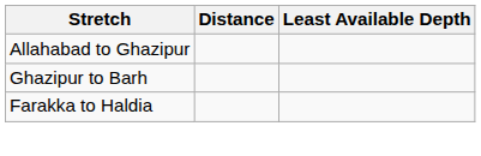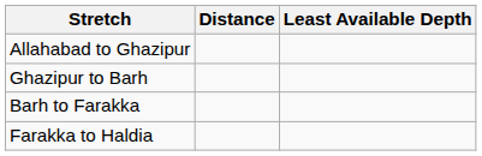+ row: Barh to Farakka
